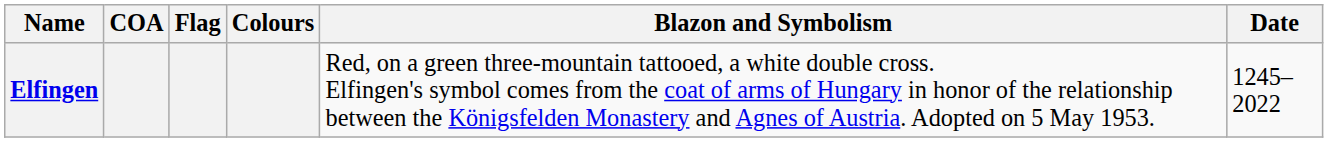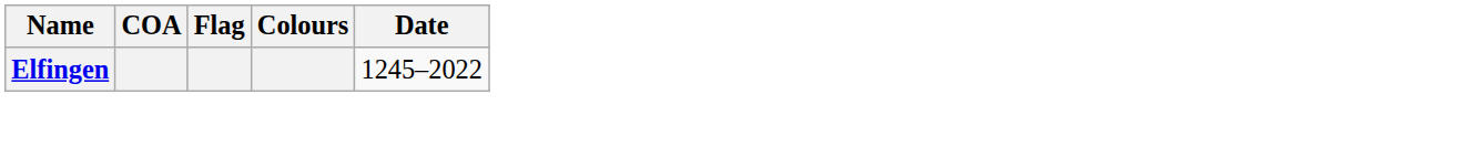- column: Blazon and Symbolism | Red, on a green three-mountain tattooed, a white double cross. Elfingen's symbol comes from the coat of arms of Hungary in honor of the relationship between the Königsfelden Monastery and Agnes of Austria. Adopted on 5 May 1953.
